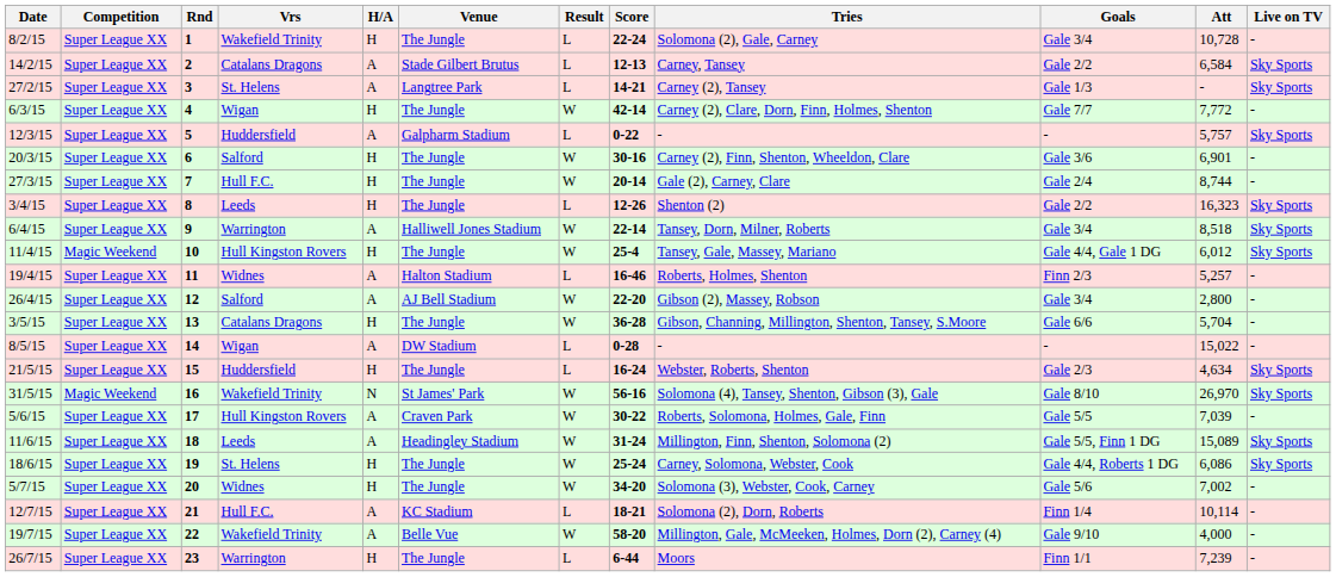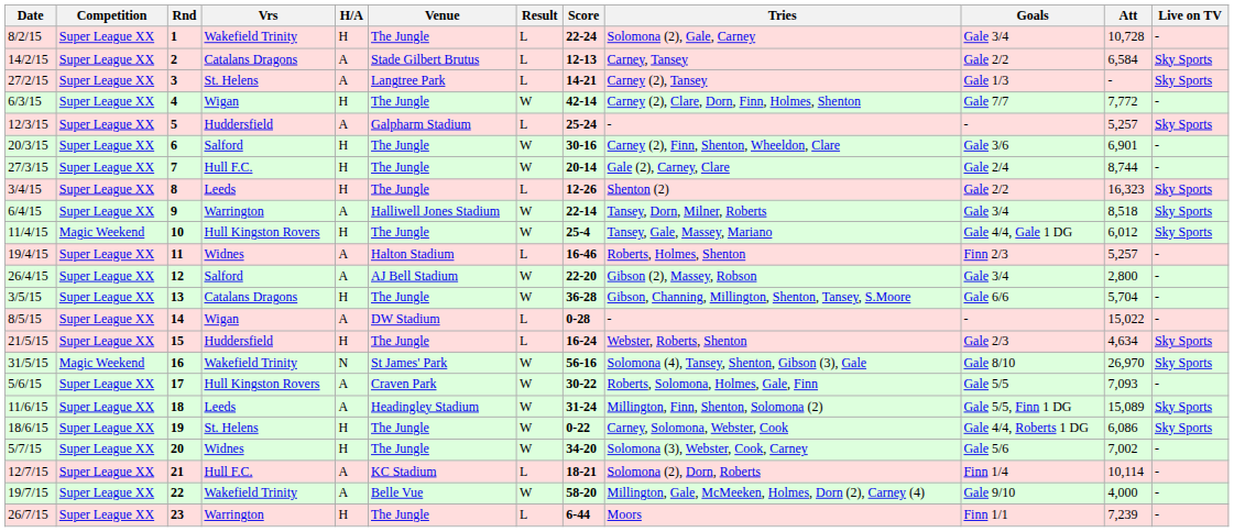12/3/15 | Score: 0-22 -> 25-24
12/3/15 | Att: 5,757 -> 5,257
5/6/15 | Att: 7,039 -> 7,093
18/6/15 | Score: 25-24 -> 0-22
